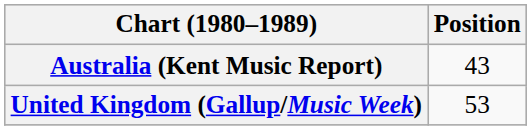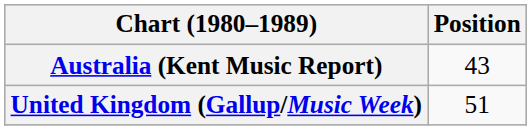United Kingdom (Gallup/Music Week) | Position: 53 -> 51
